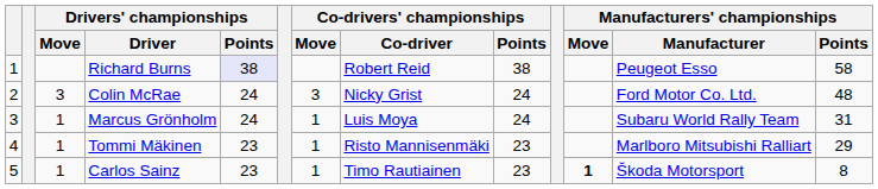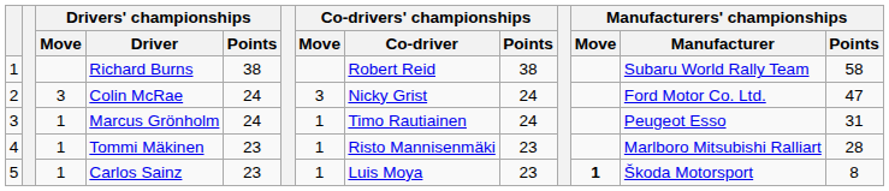Richard Burns | Drivers' championships / Points: lavender background -> no background
Richard Burns | Manufacturers' championships / Manufacturer: Peugeot Esso -> Subaru World Rally Team
Colin McRae | Manufacturers' championships / Points: 48 -> 47
Marcus Grönholm | Co-drivers' championships / Co-driver: Luis Moya -> Timo Rautiainen
Marcus Grönholm | Manufacturers' championships / Manufacturer: Subaru World Rally Team -> Peugeot Esso
Tommi Mäkinen | Manufacturers' championships / Points: 29 -> 28
Carlos Sainz | Co-drivers' championships / Co-driver: Timo Rautiainen -> Luis Moya
